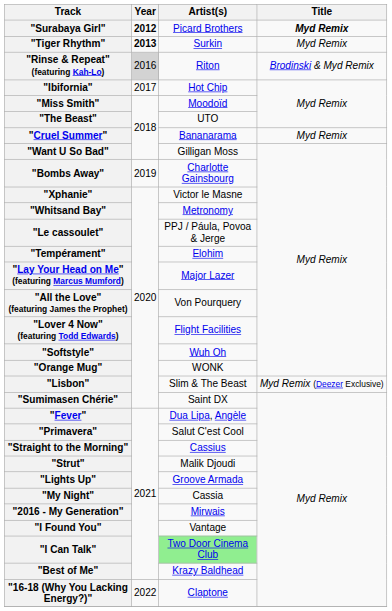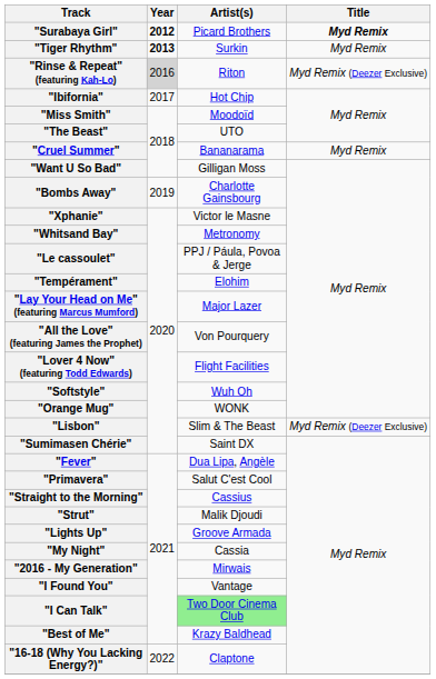"Rinse & Repeat" (featuring Kah-Lo) | Title: Brodinski & Myd Remix -> Myd Remix (Deezer Exclusive)
